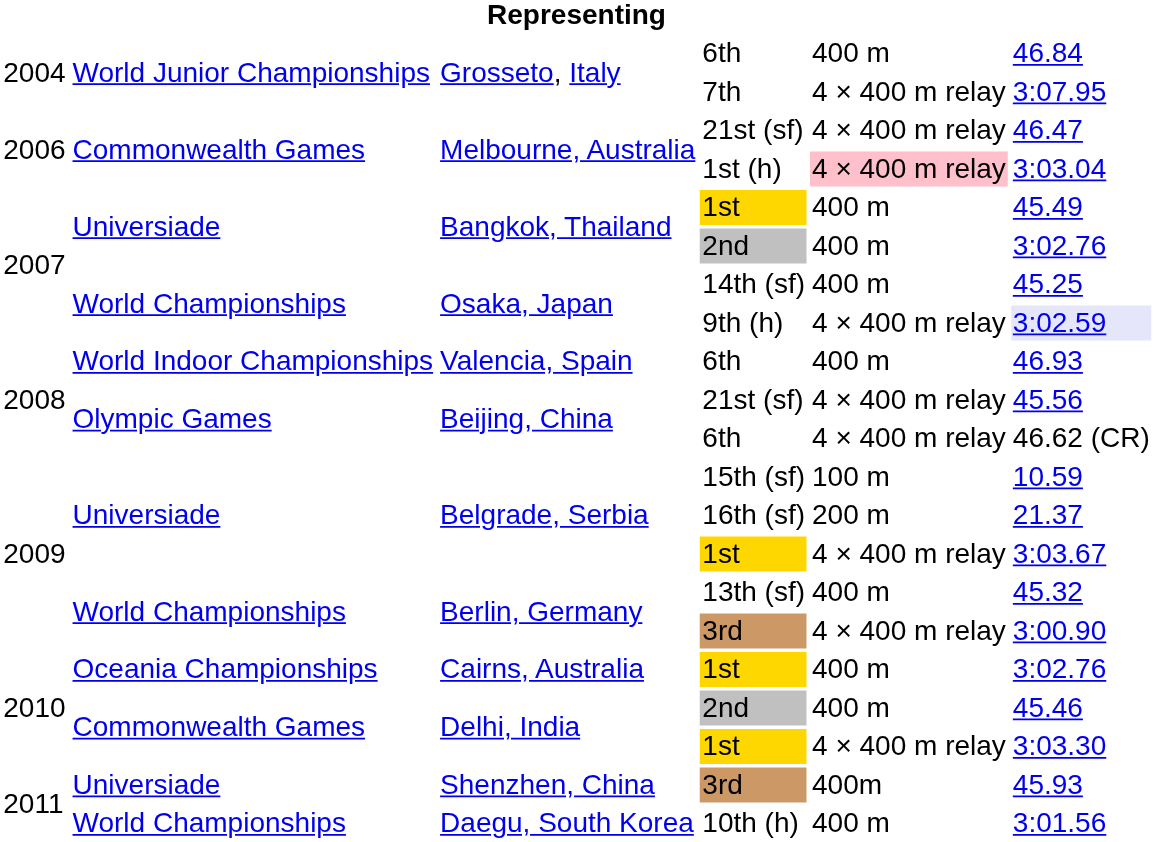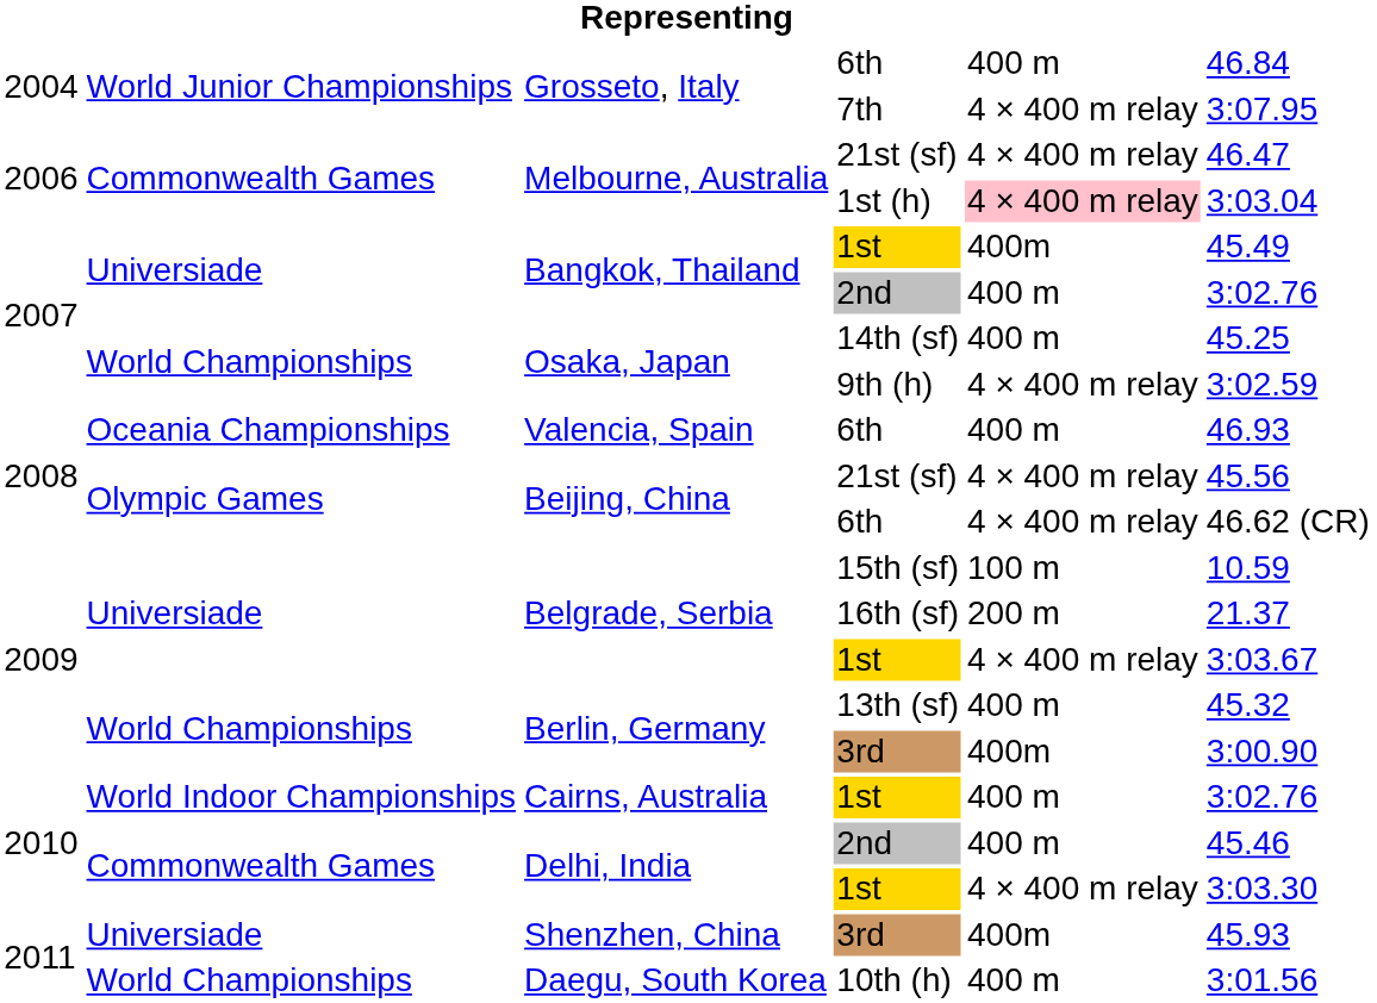Bangkok, Thailand / 1st | column 5: 400 m -> 400m
9th (h) | column 6: lavender background -> no background
Valencia, Spain / 6th | column 2: World Indoor Championships -> Oceania Championships
Berlin, Germany / 3rd | column 5: 4 × 400 m relay -> 400m
Cairns, Australia / 1st | column 2: Oceania Championships -> World Indoor Championships
